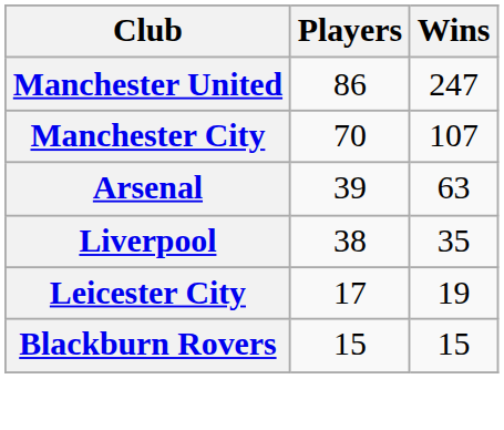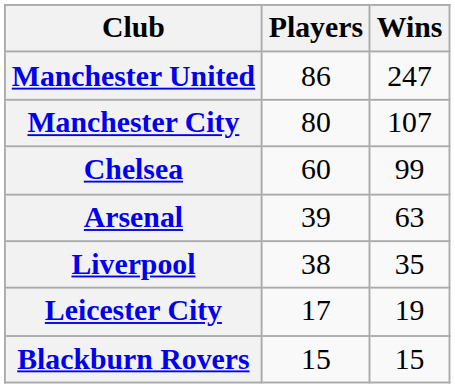Manchester City | Players: 70 -> 80
+ row: Chelsea | 60 | 99
